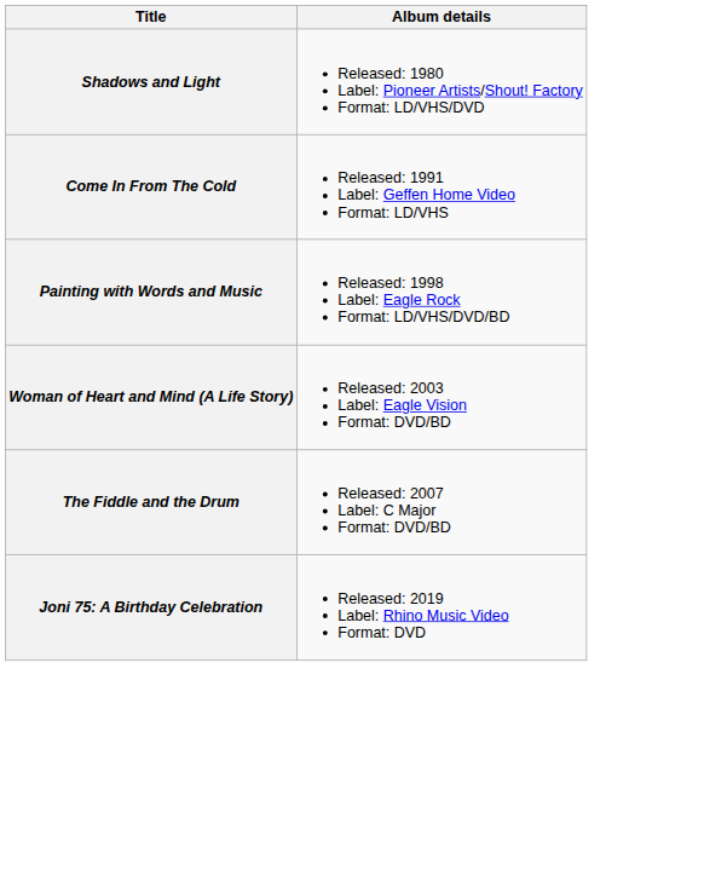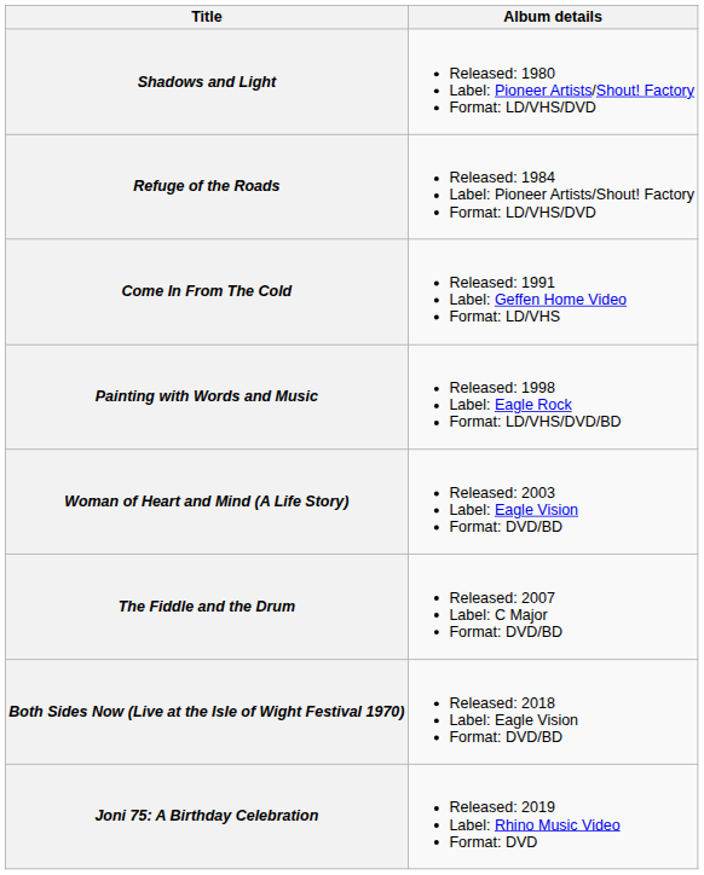+ row: Refuge of the Roads | Released: 1984 Label: Pioneer Artists/Shout! Factory Format: LD/VHS/DVD
+ row: Both Sides Now (Live at the Isle of Wight Festival 1970) | Released: 2018 Label: Eagle Vision Format: DVD/BD
